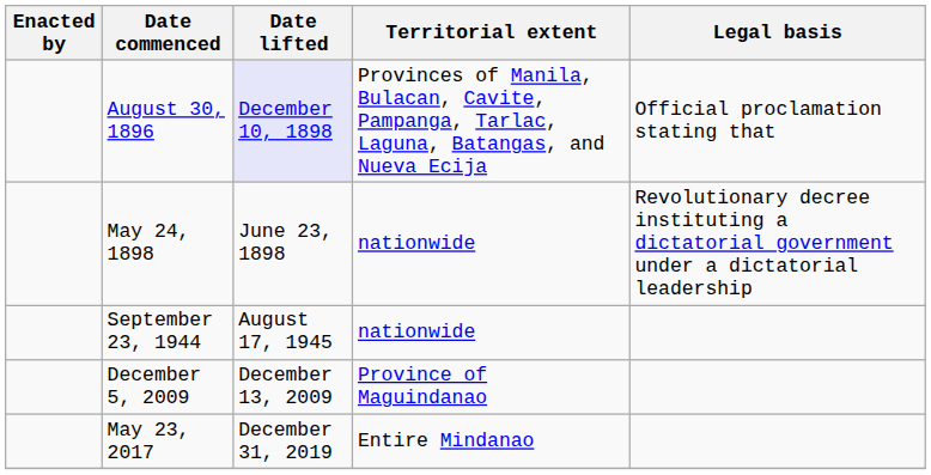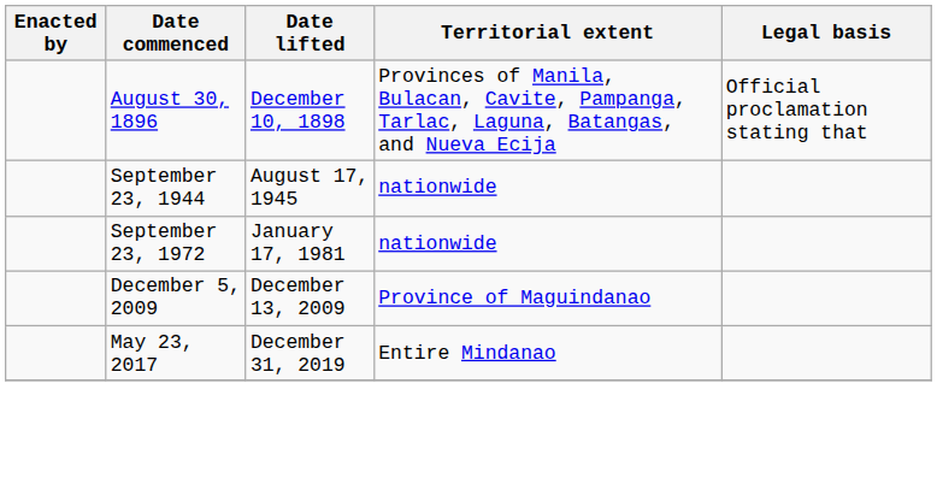August 30, 1896 | Date lifted: lavender background -> no background
- row: May 24, 1898 | June 23, 1898 | nationwide | Revolutionary decree instituting a dictatorial government under a dictatorial leadership
+ row: September 23, 1972 | January 17, 1981 | nationwide
